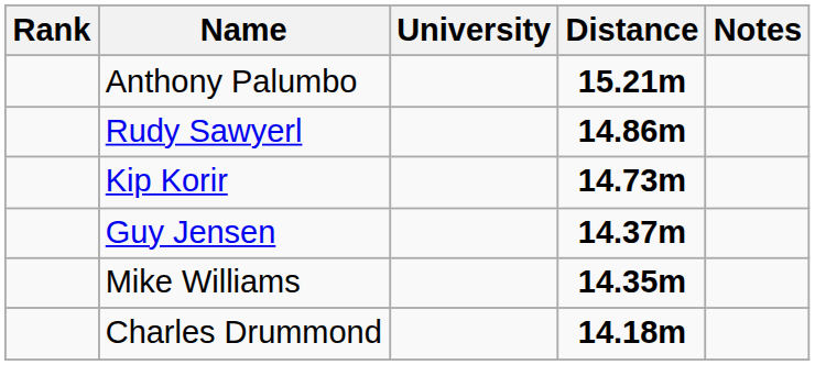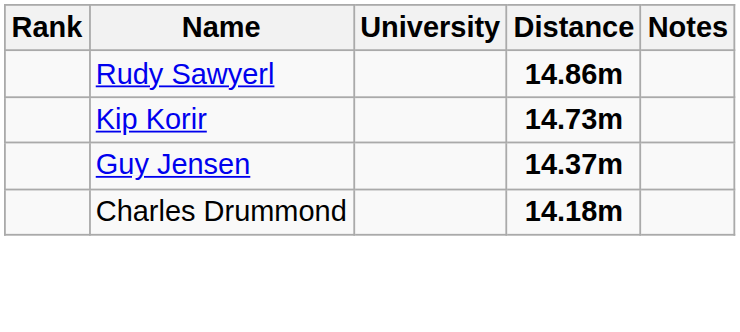- row: Anthony Palumbo | 15.21m
- row: Mike Williams | 14.35m
